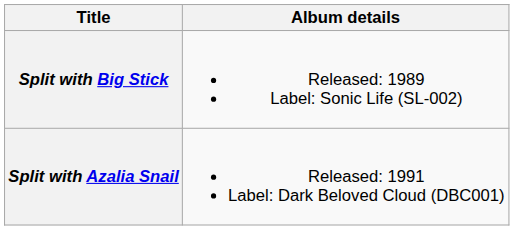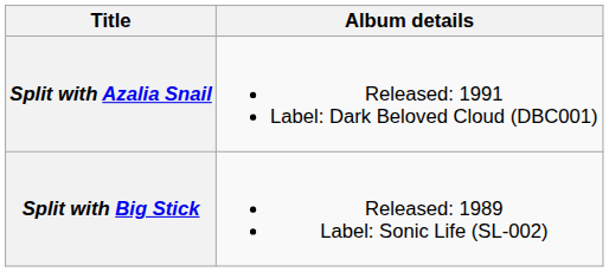rows swapped: Split with Big Stick <-> Split with Azalia Snail
